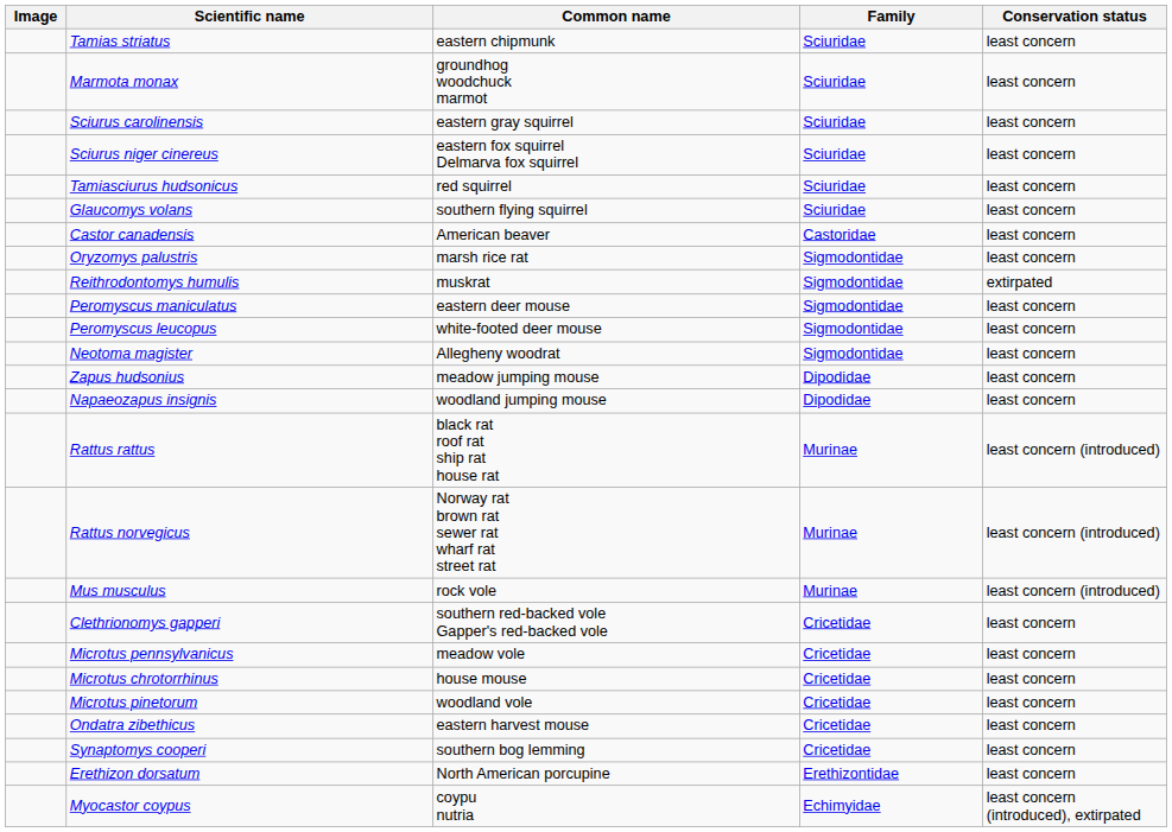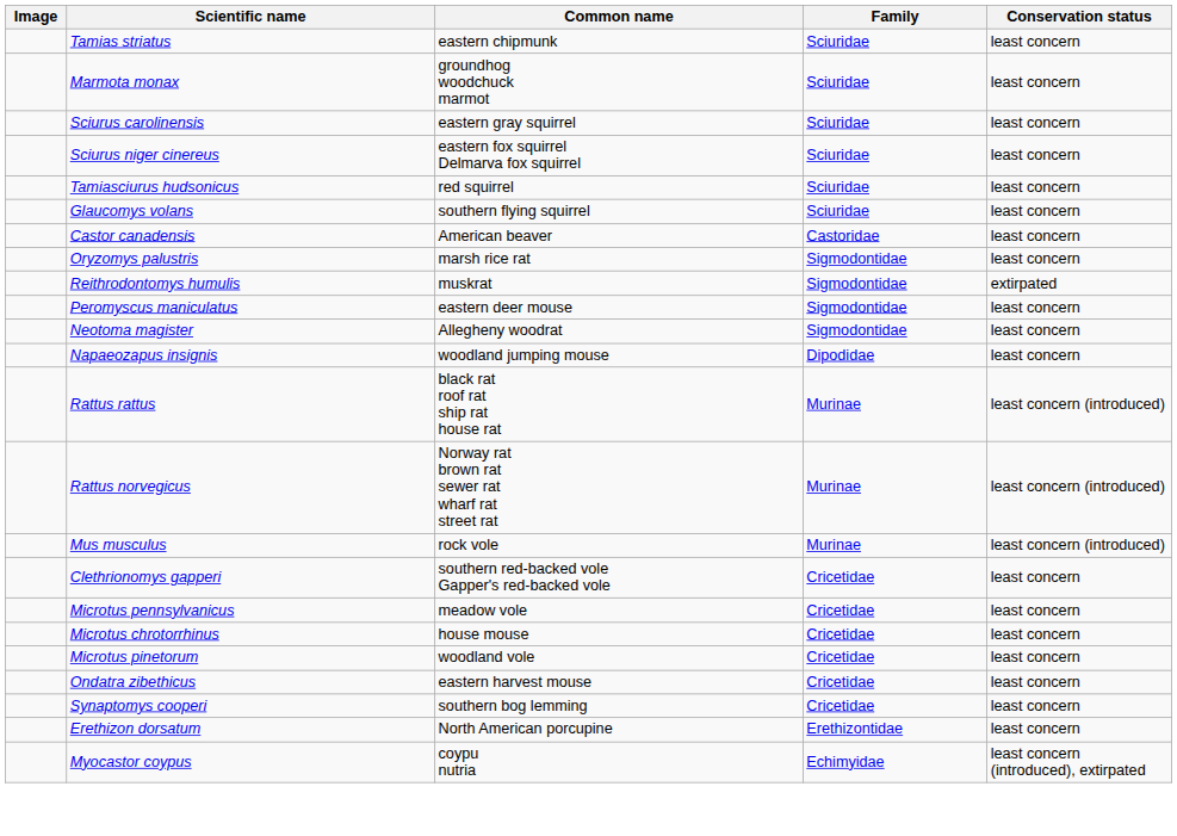- row: Peromyscus leucopus | white-footed deer mouse | Sigmodontidae | least concern
- row: Zapus hudsonius | meadow jumping mouse | Dipodidae | least concern
